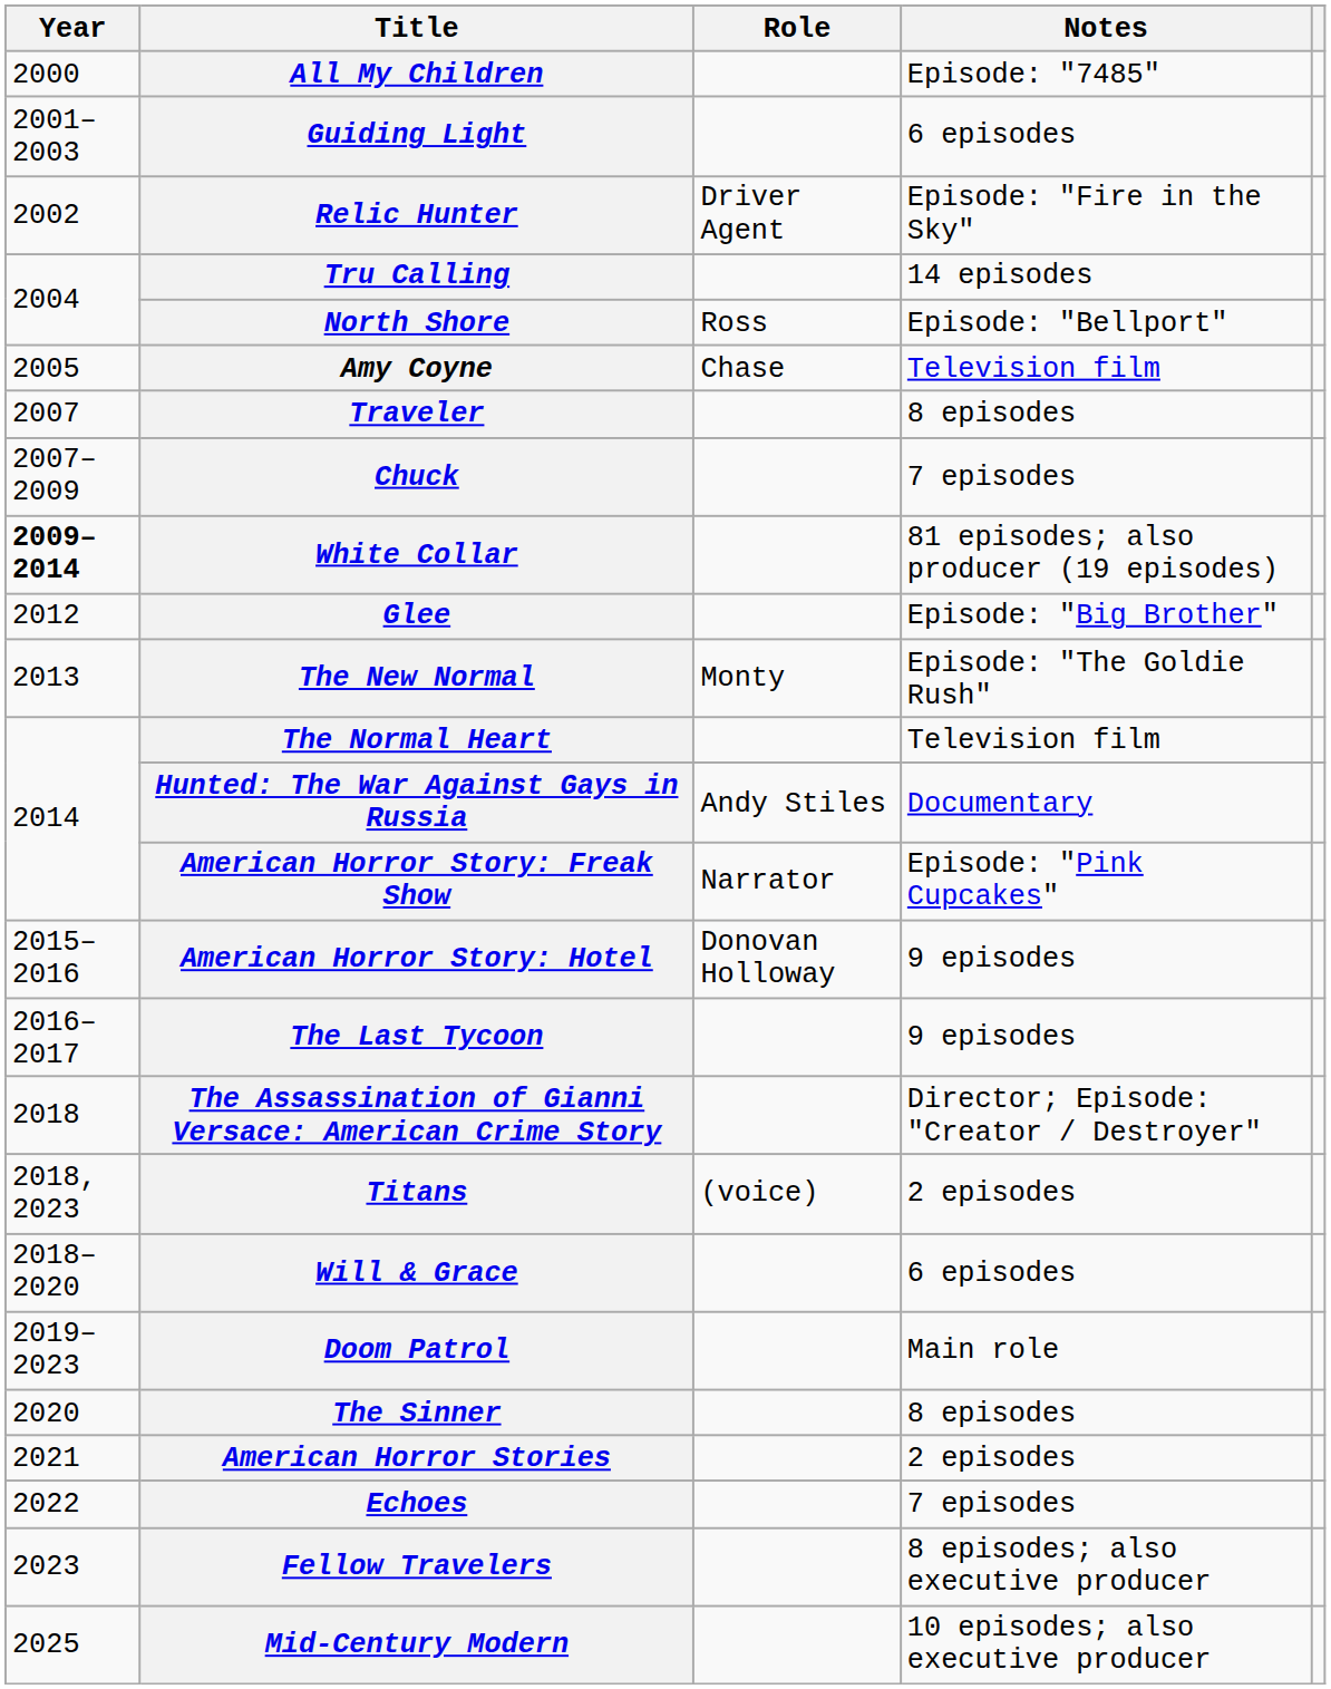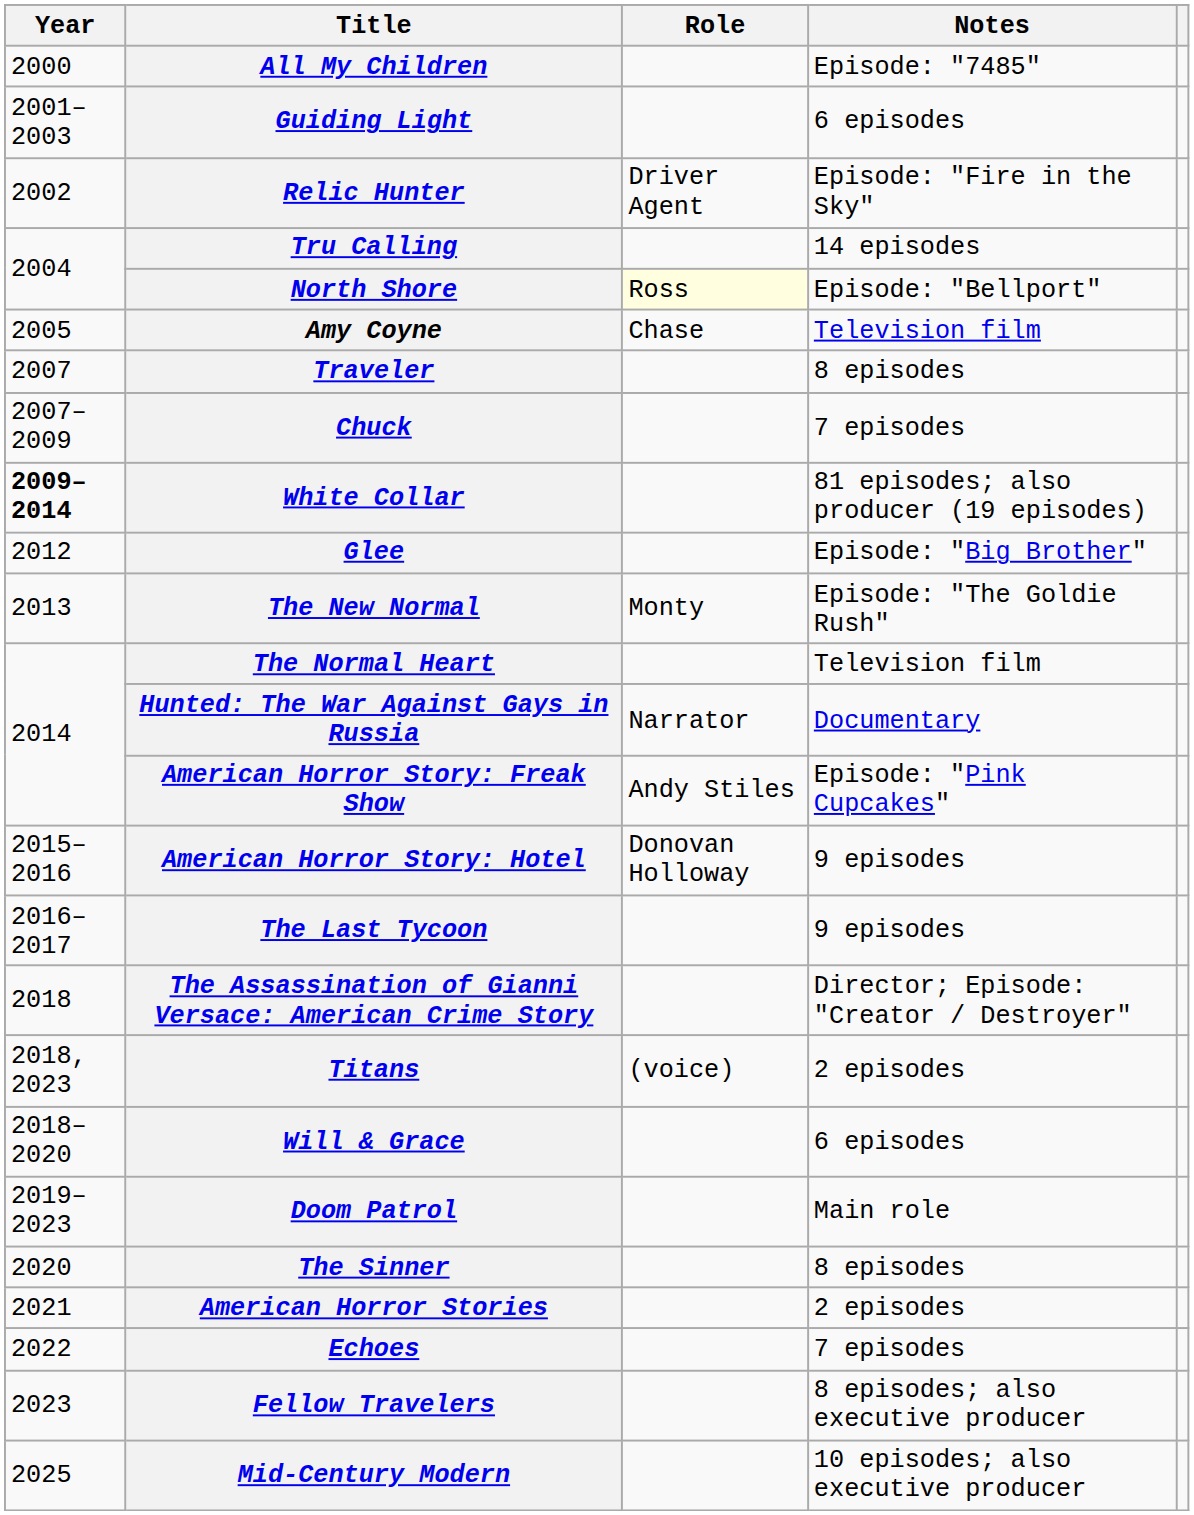North Shore | Role: no background -> lightyellow background
Hunted: The War Against Gays in Russia | Role: Andy Stiles -> Narrator
American Horror Story: Freak Show | Role: Narrator -> Andy Stiles
